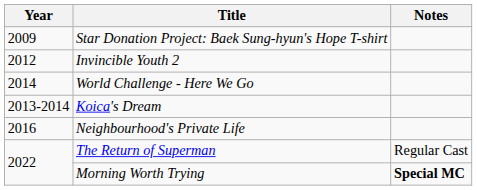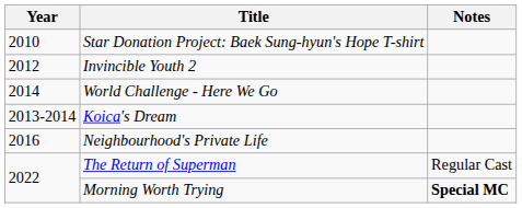Star Donation Project: Baek Sung-hyun's Hope T-shirt | Year: 2009 -> 2010
